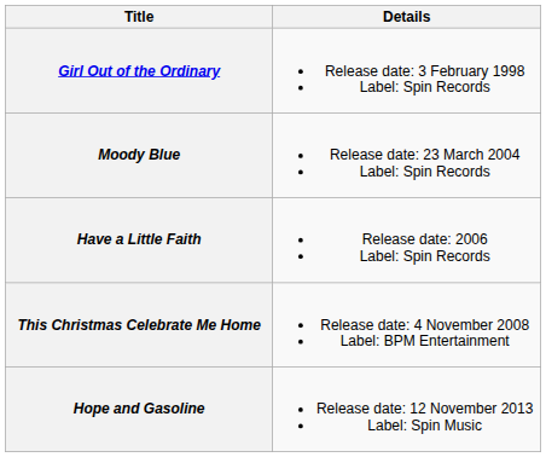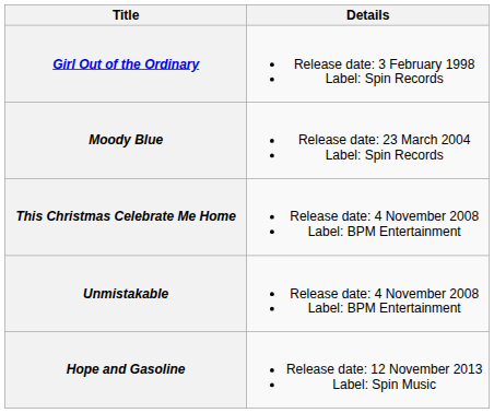- row: Have a Little Faith | Release date: 2006 Label: Spin Records
+ row: Unmistakable | Release date: 4 November 2008 Label: BPM Entertainment
